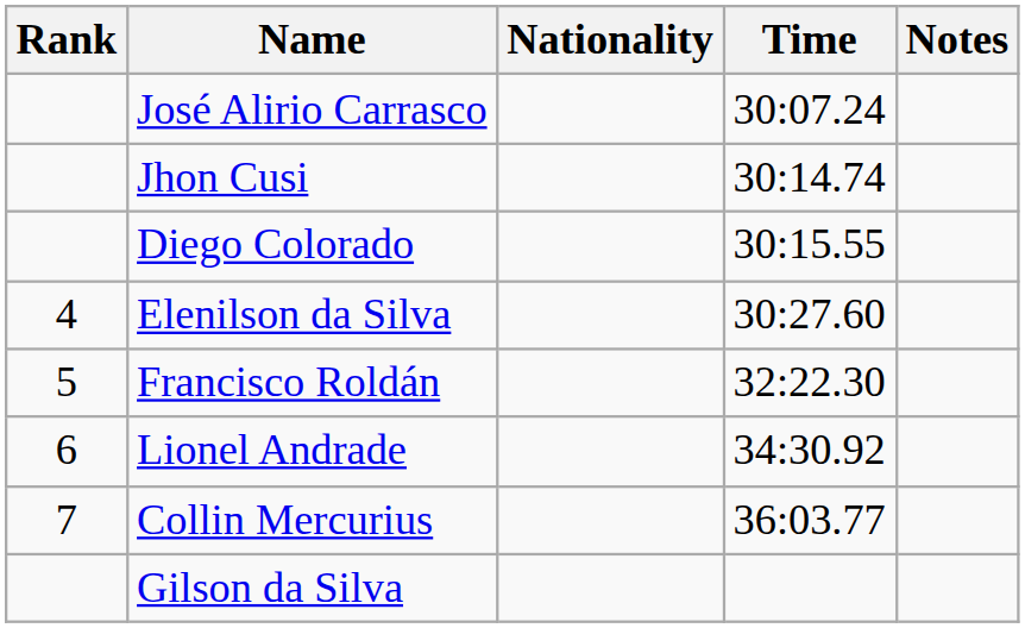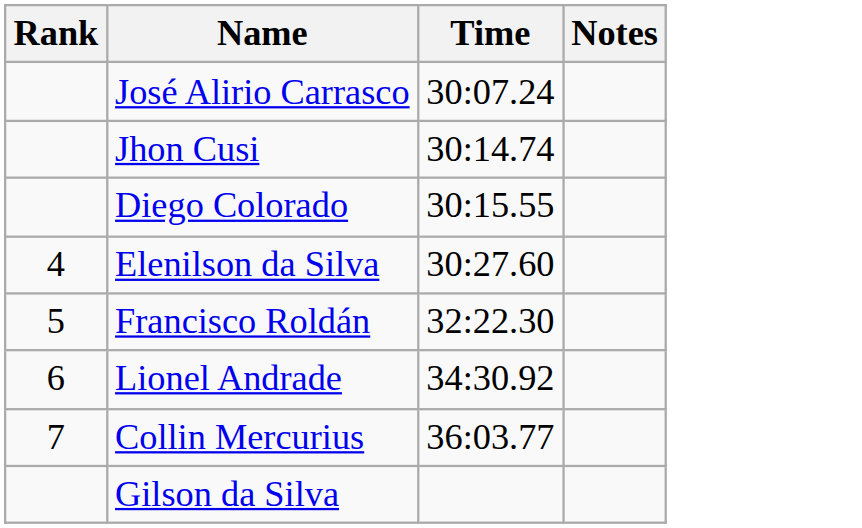- column: Nationality
